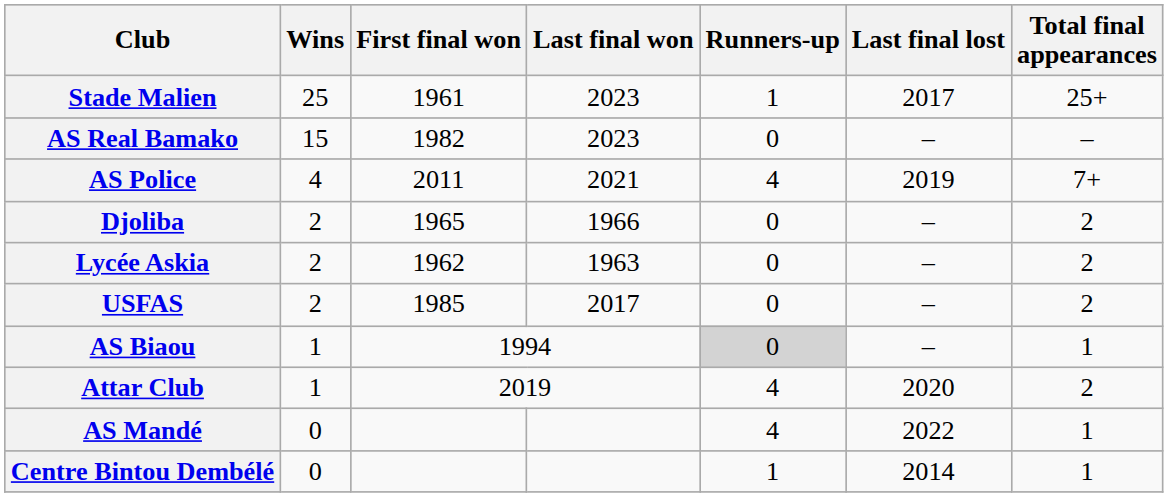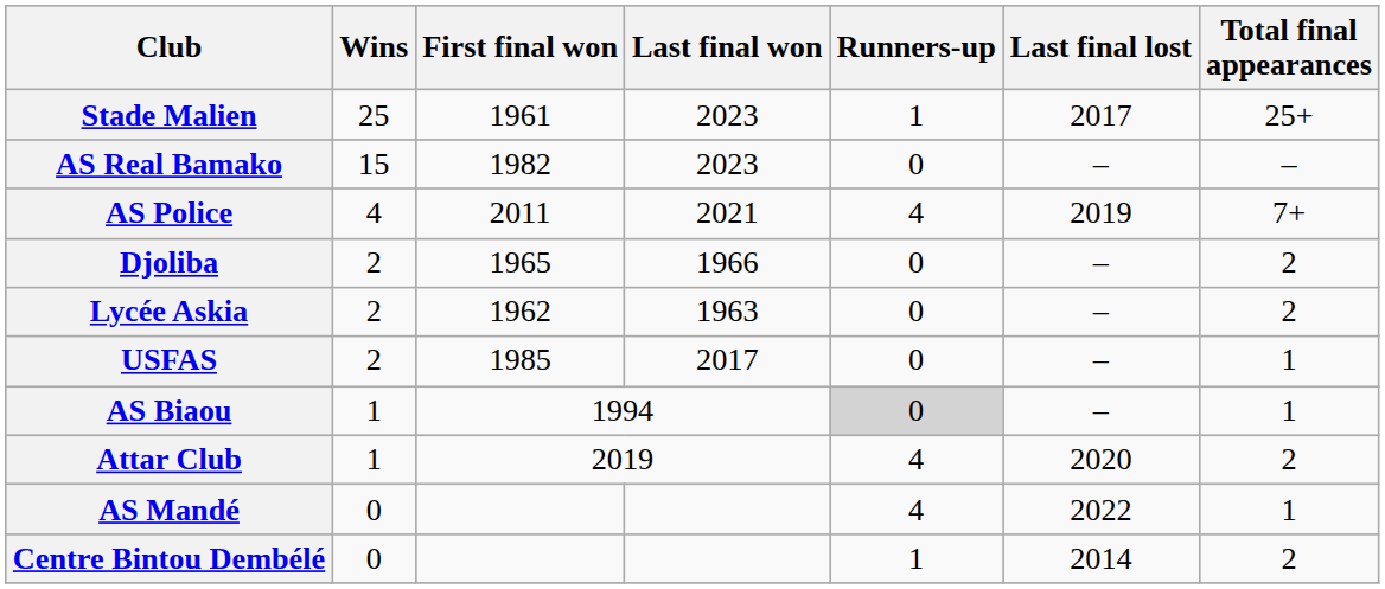USFAS | Total final appearances: 2 -> 1
Centre Bintou Dembélé | Total final appearances: 1 -> 2
